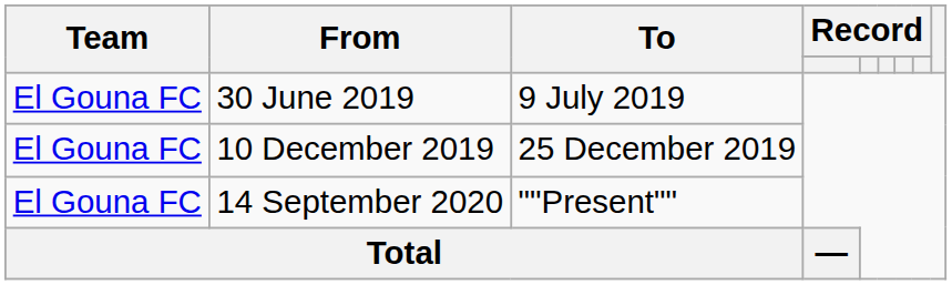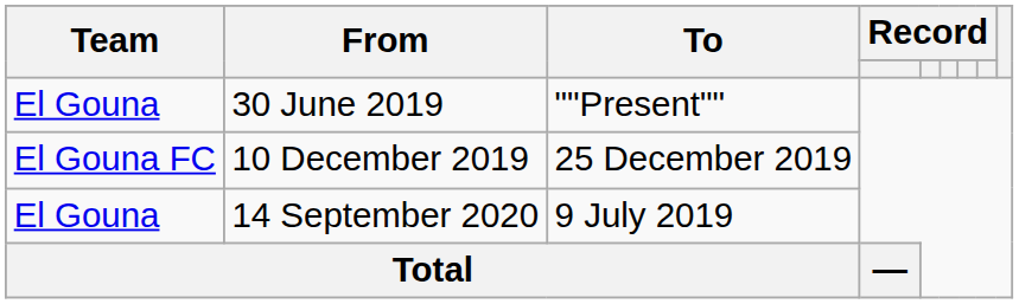30 June 2019 | Team: El Gouna FC -> El Gouna
30 June 2019 | To: 9 July 2019 -> ""Present""
14 September 2020 | Team: El Gouna FC -> El Gouna
14 September 2020 | To: ""Present"" -> 9 July 2019
